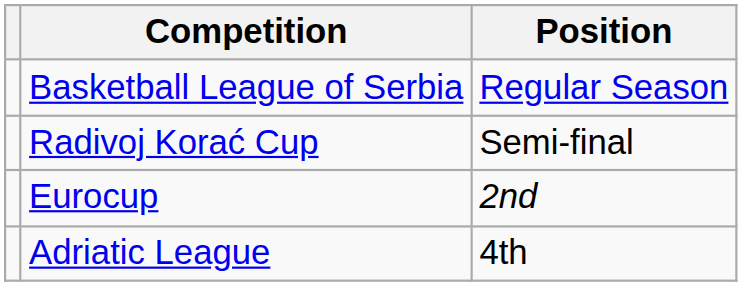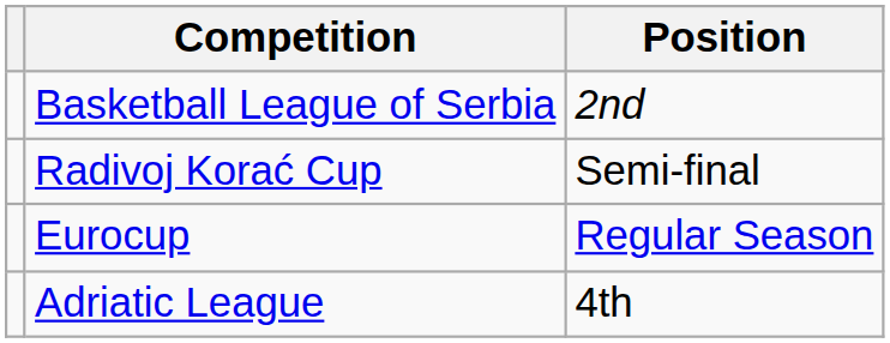Basketball League of Serbia | Position: Regular Season -> 2nd
Eurocup | Position: 2nd -> Regular Season
